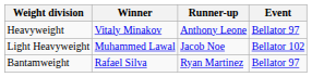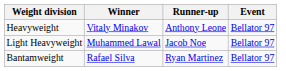Light Heavyweight | Event: Bellator 102 -> Bellator 97
